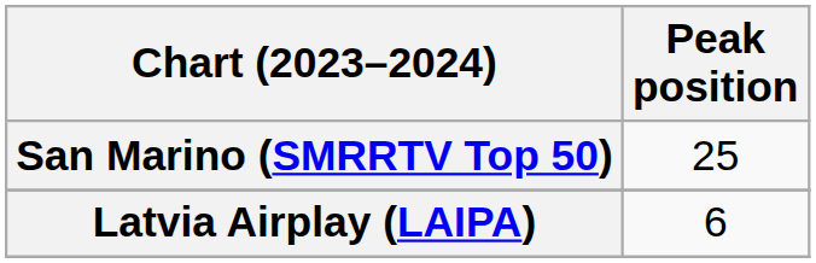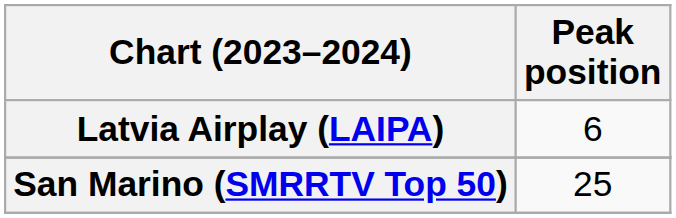rows swapped: Latvia Airplay (LAIPA) <-> San Marino (SMRRTV Top 50)
